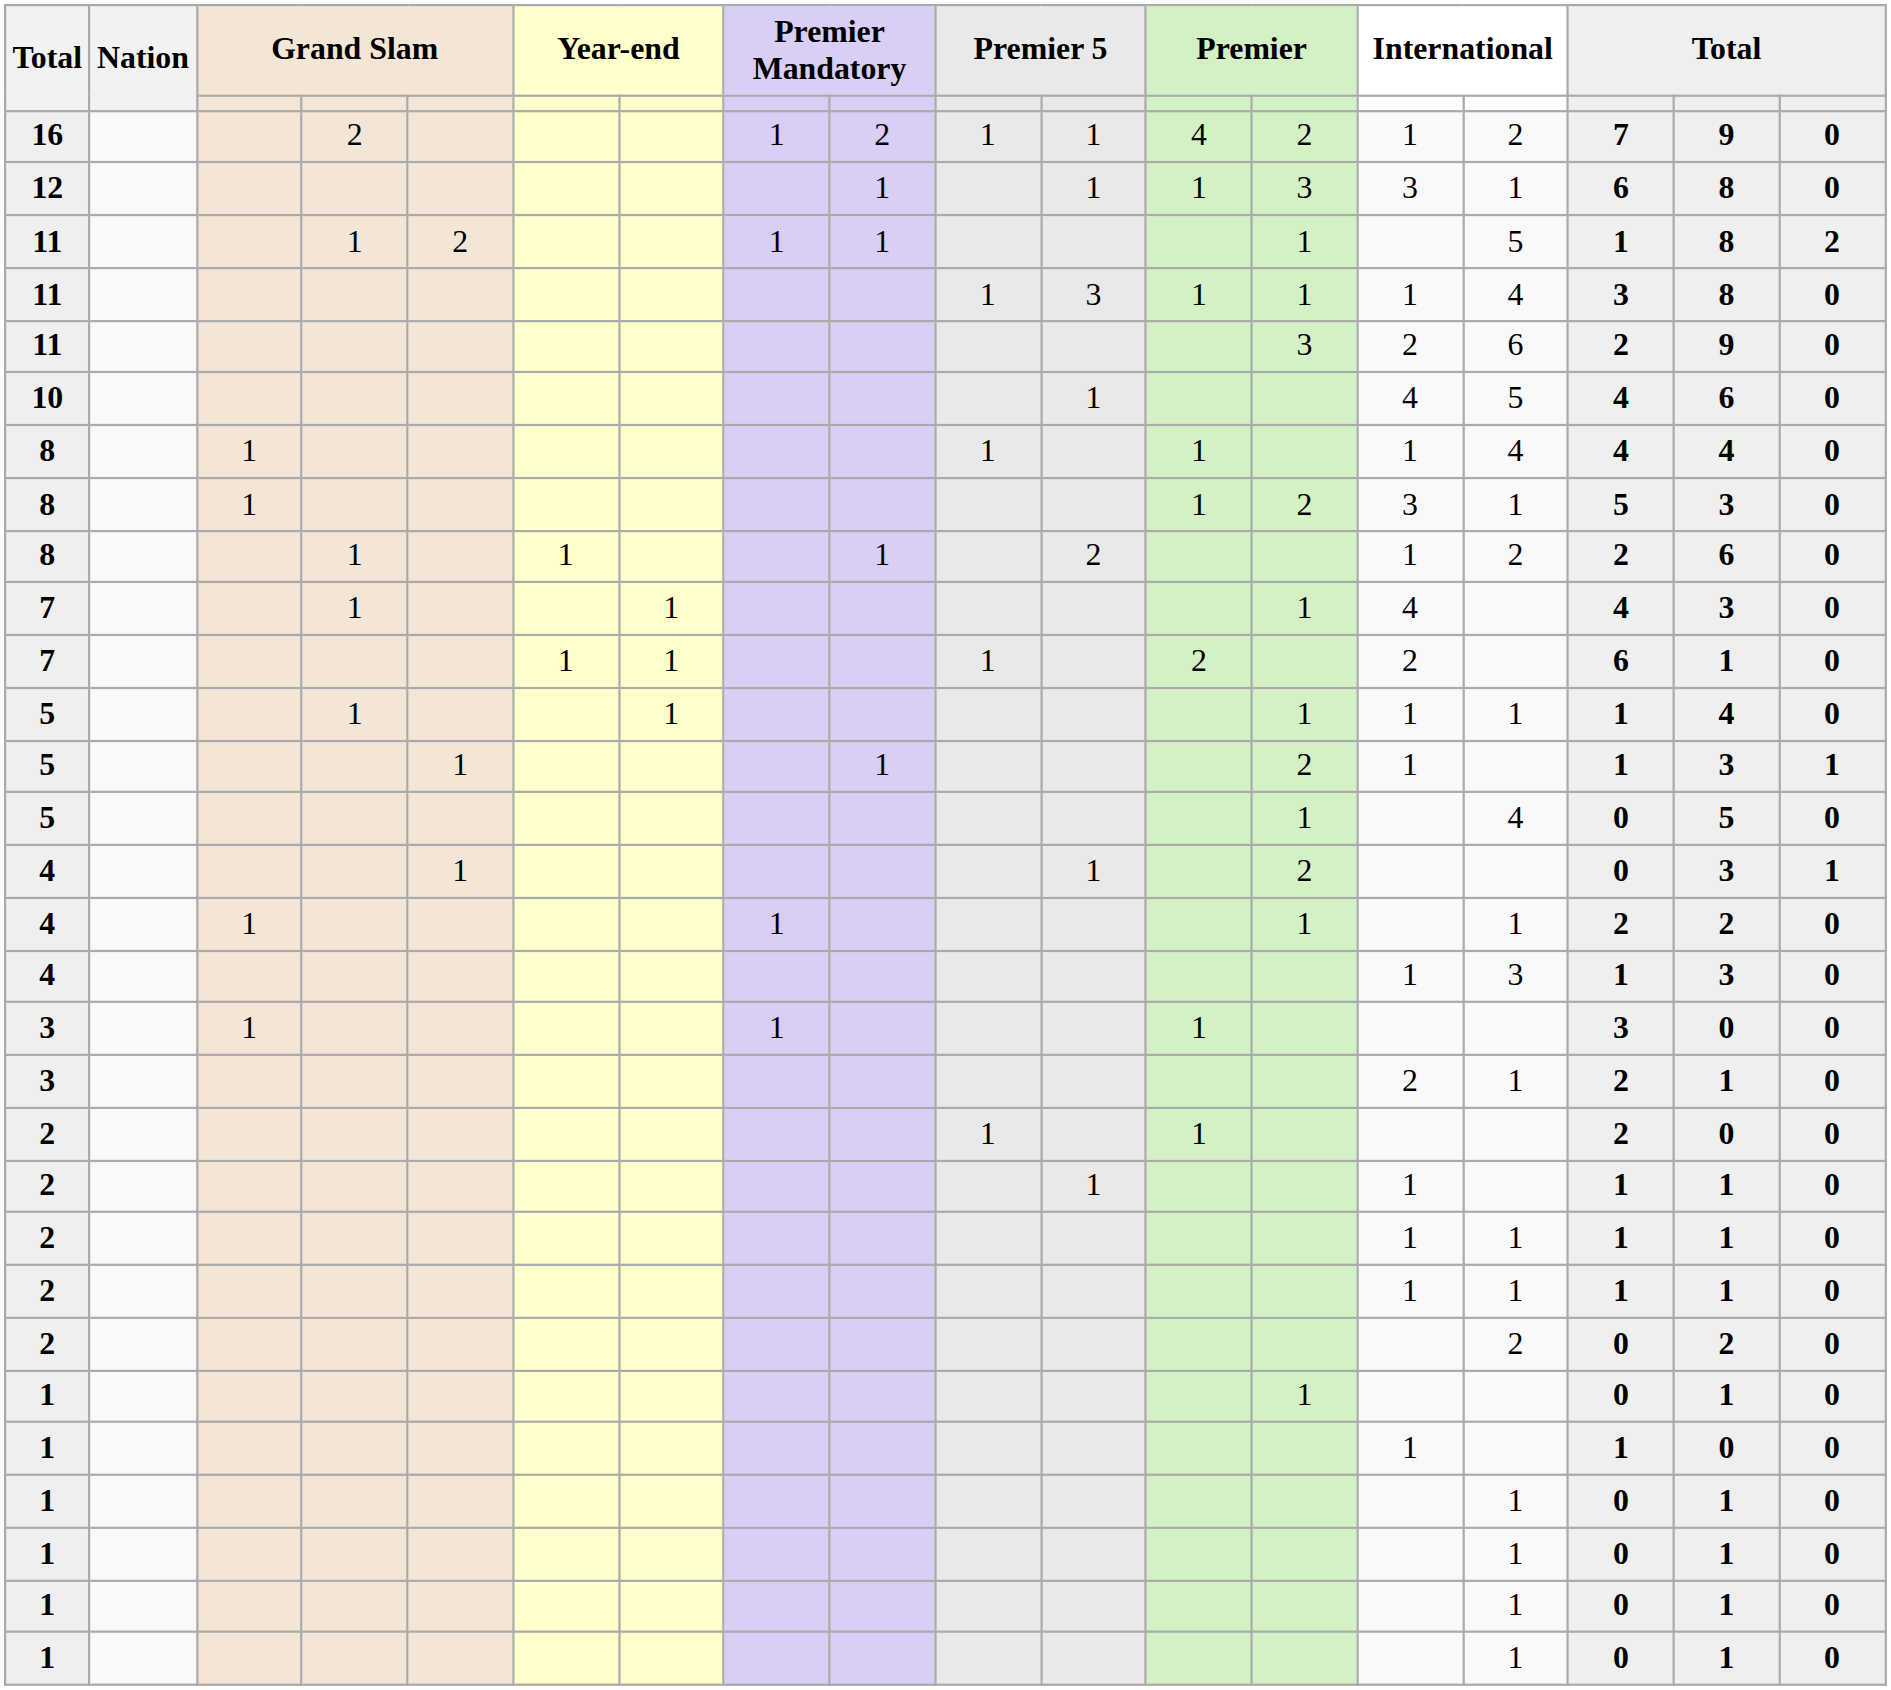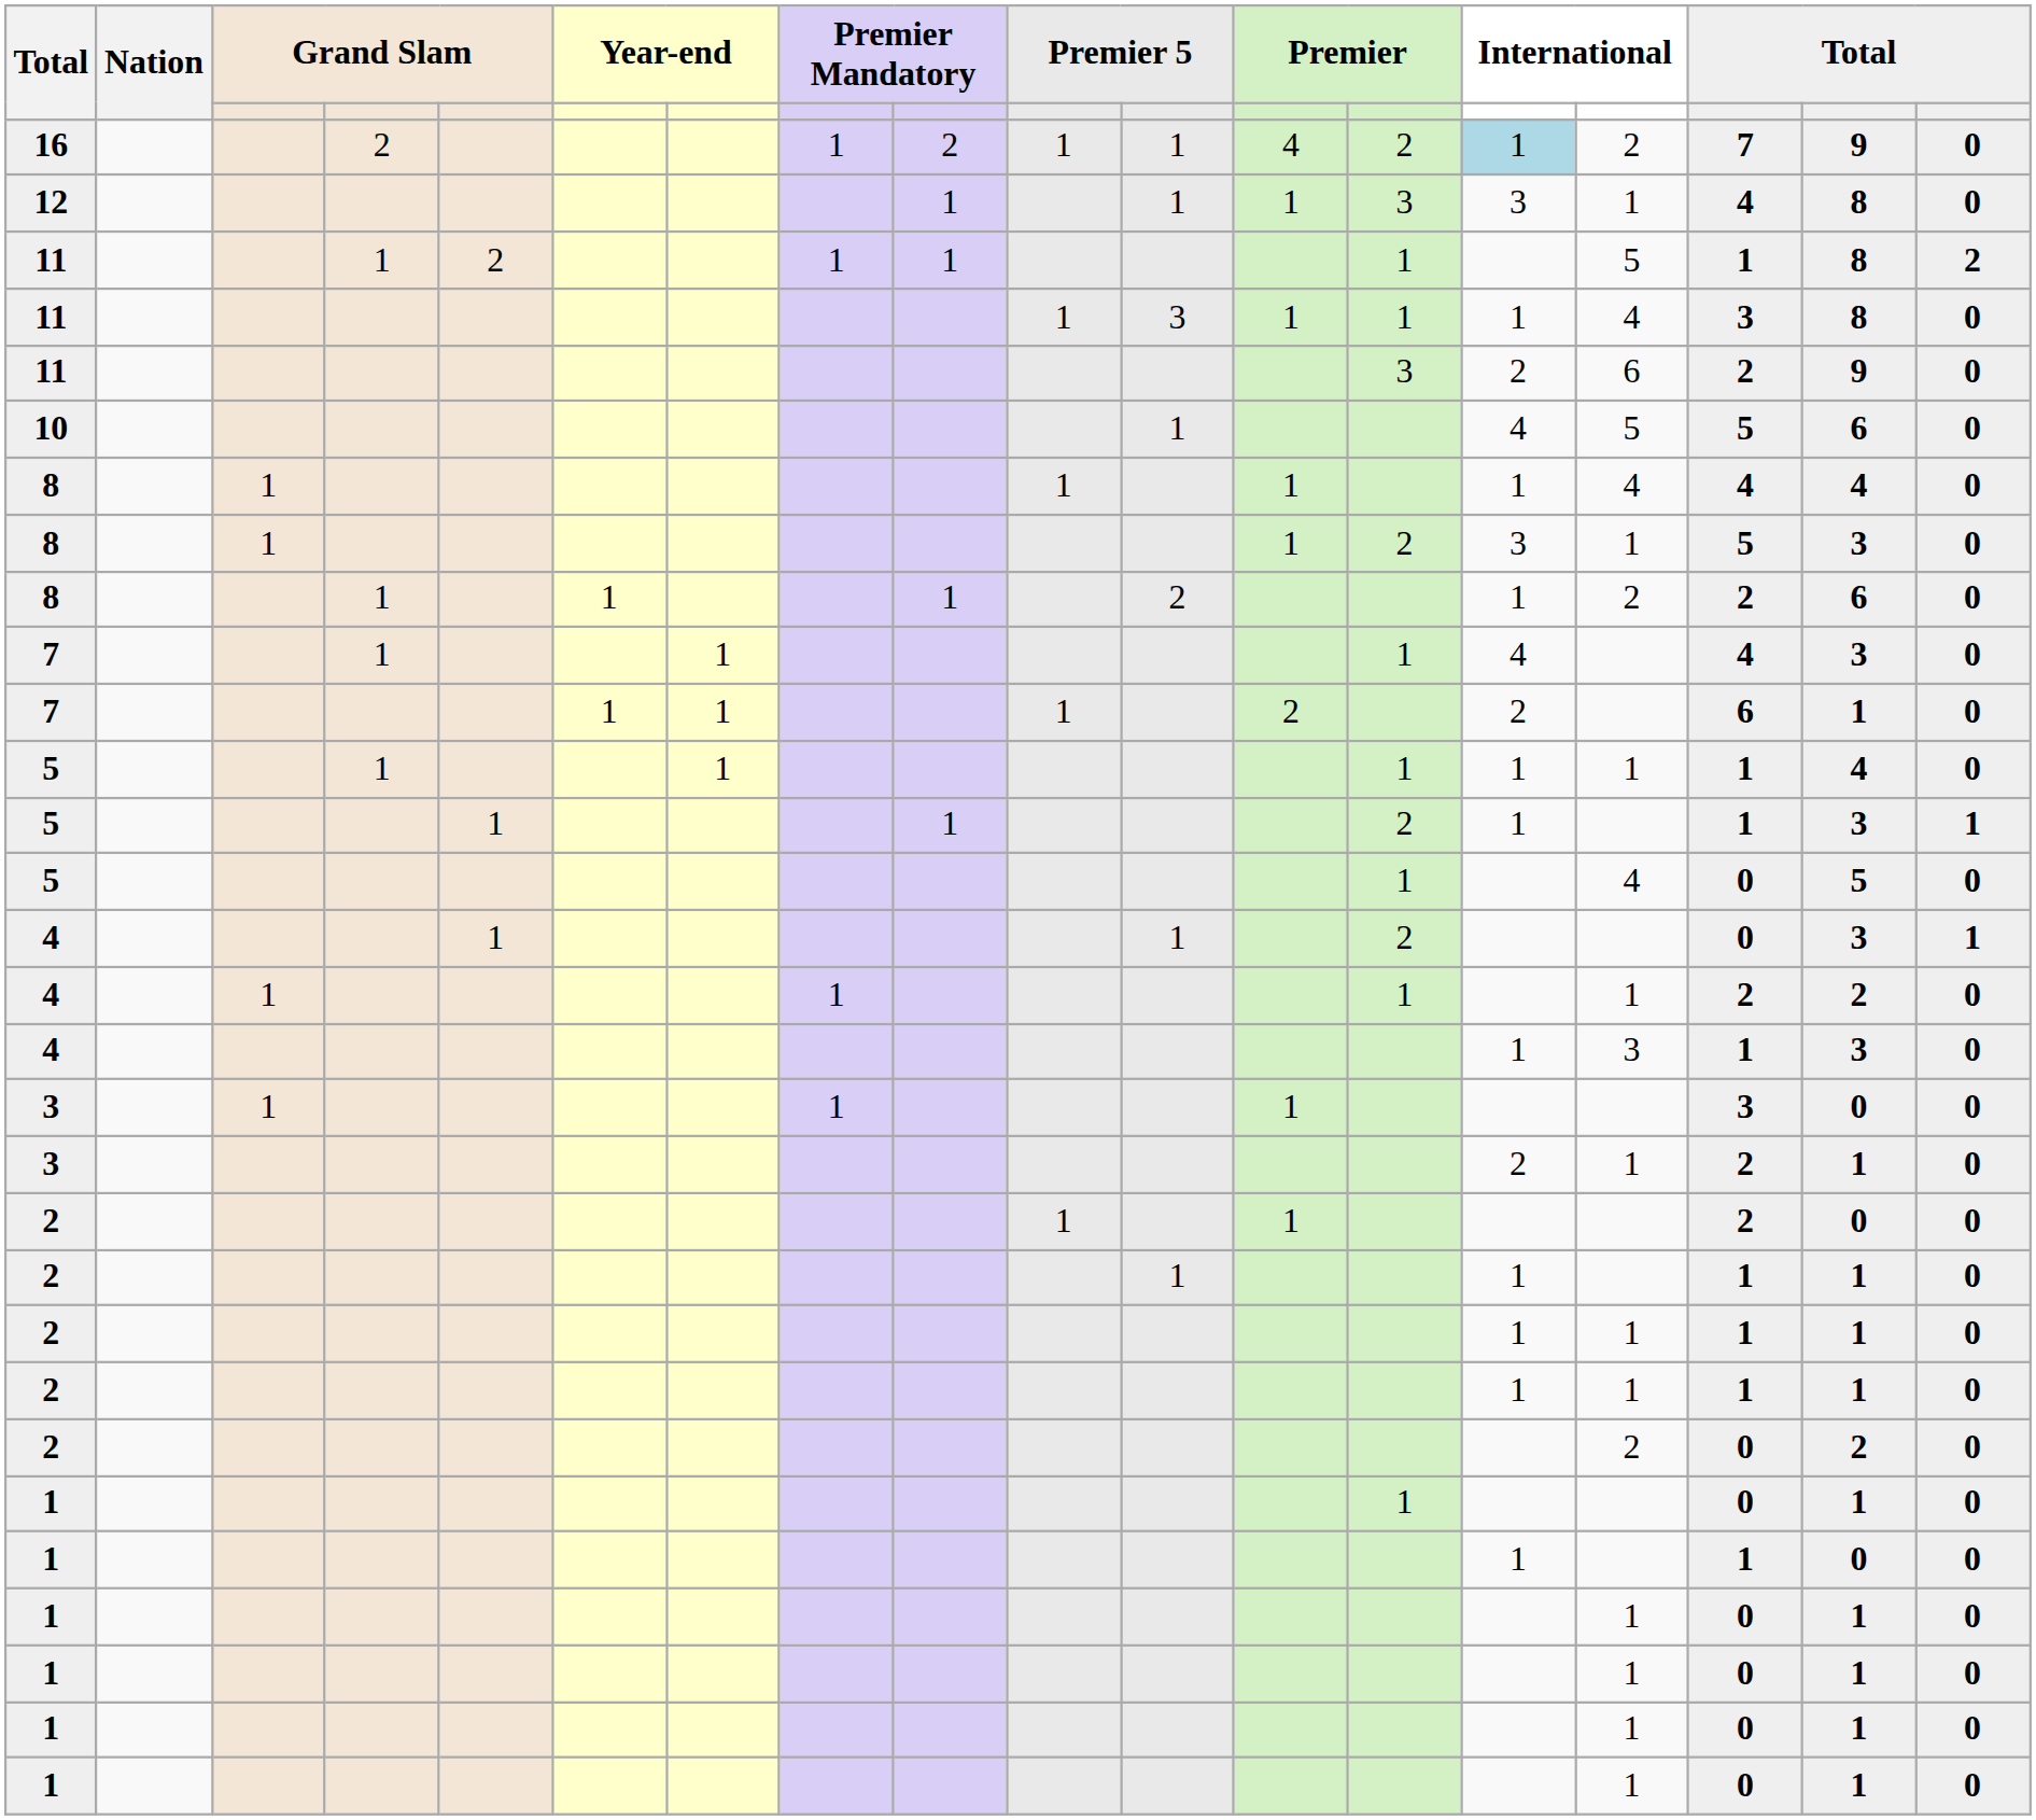16 | column 14: no background -> lightblue background
12 | column 16: 6 -> 4
10 | column 16: 4 -> 5
